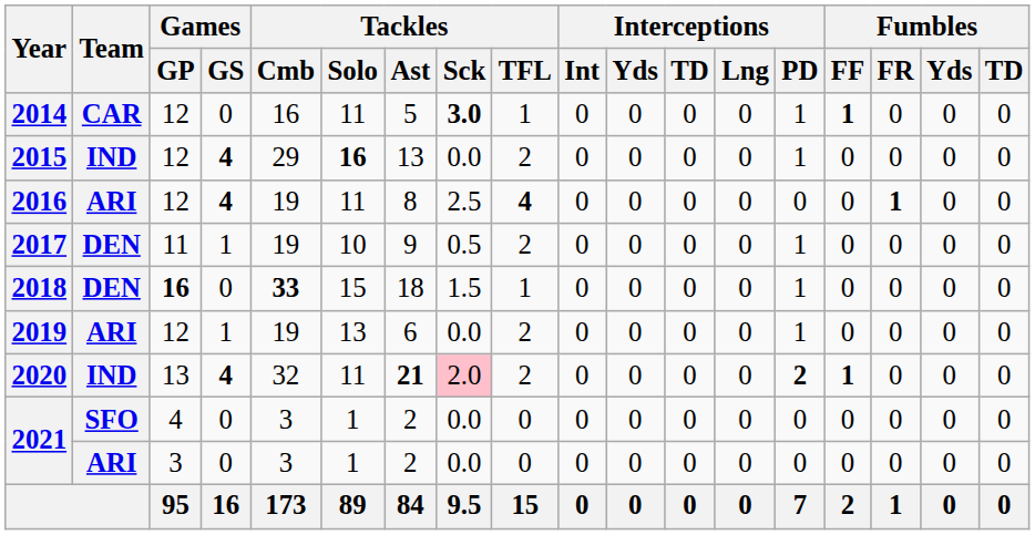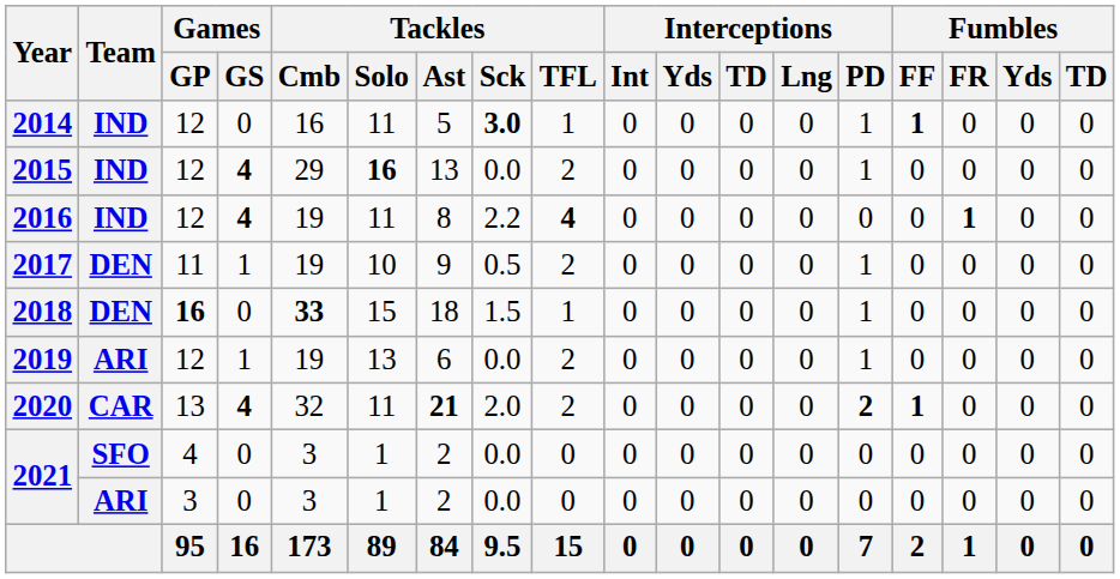2014 | Team: CAR -> IND
2016 | Team: ARI -> IND
2016 | Tackles / Sck: 2.5 -> 2.2
2020 | Team: IND -> CAR
2020 | Tackles / Sck: pink background -> no background
